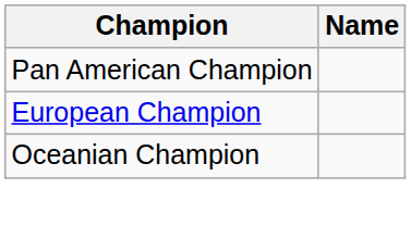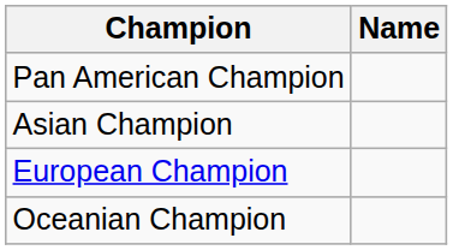+ row: Asian Champion
